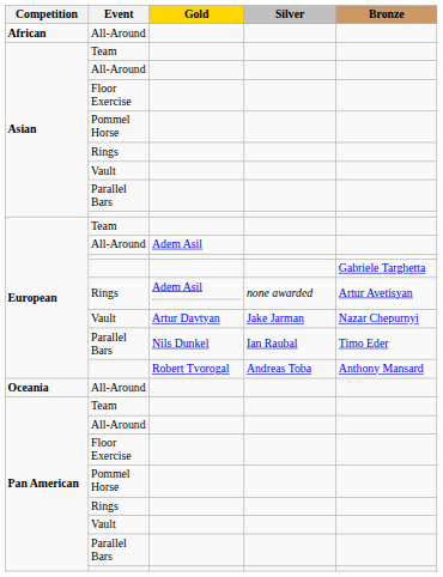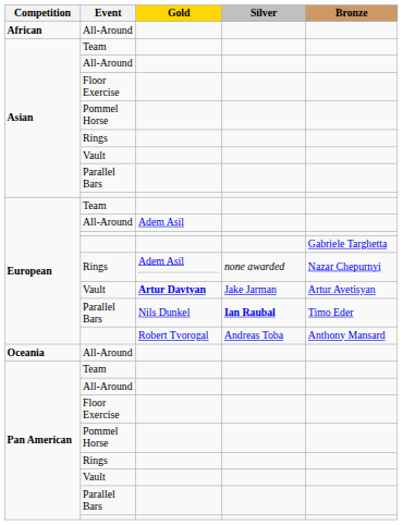European / Rings | Bronze: Artur Avetisyan -> Nazar Chepurnyi
European / Vault | Gold: normal -> bold
European / Vault | Bronze: Nazar Chepurnyi -> Artur Avetisyan
European / Parallel Bars | Silver: normal -> bold
